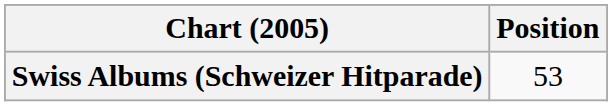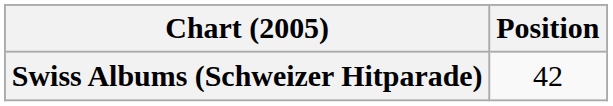Swiss Albums (Schweizer Hitparade) | Position: 53 -> 42
